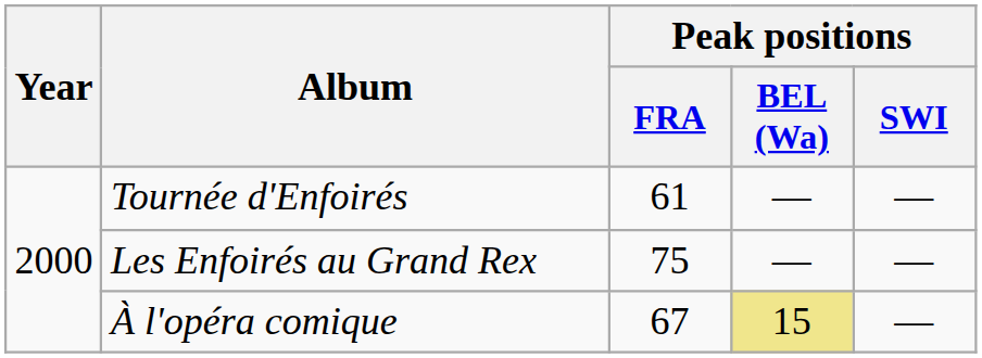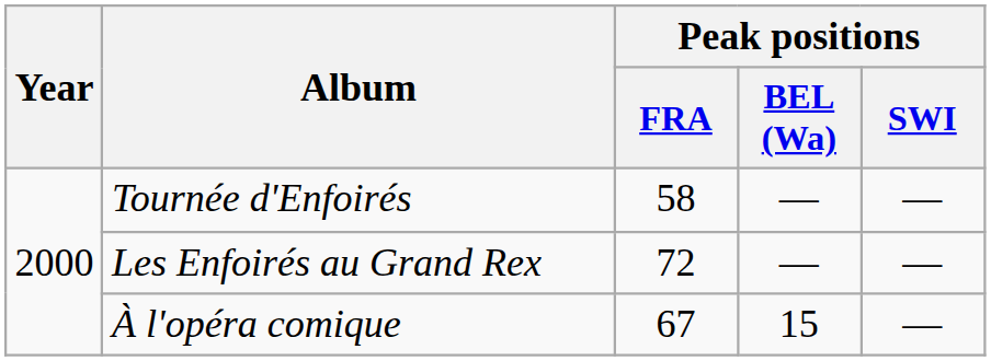Tournée d'Enfoirés | Peak positions / FRA: 61 -> 58
Les Enfoirés au Grand Rex | Peak positions / FRA: 75 -> 72
À l'opéra comique | Peak positions / BEL (Wa): khaki background -> no background
